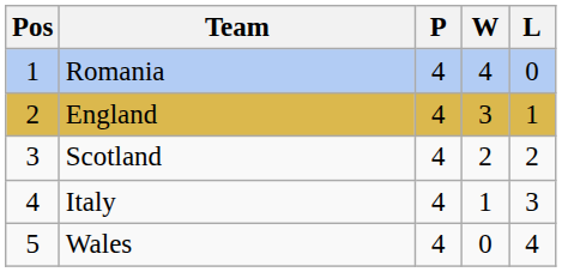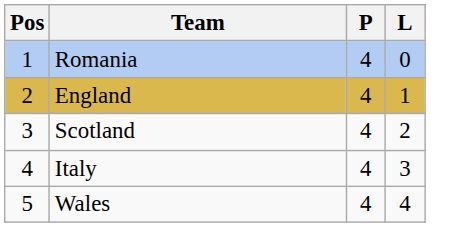- column: W | 4 | 3 | 2 | 1 | 0
